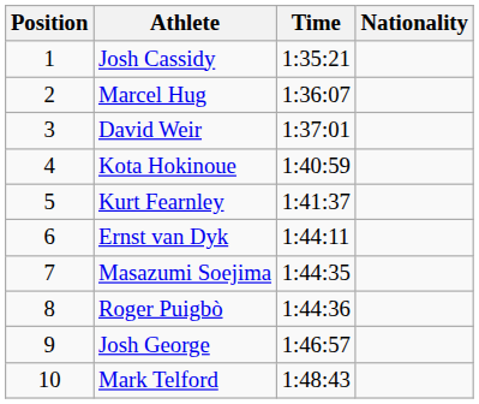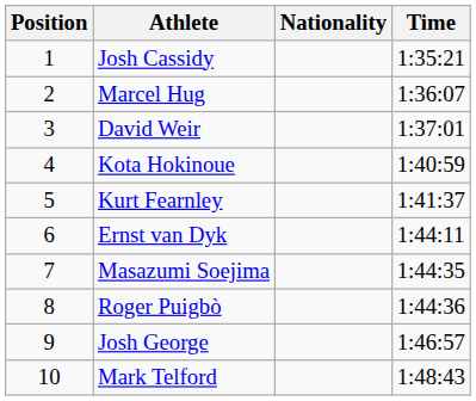columns swapped: Nationality <-> Time
